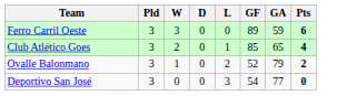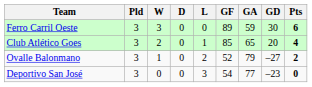+ column: GD | 30 | 20 | –27 | –23
